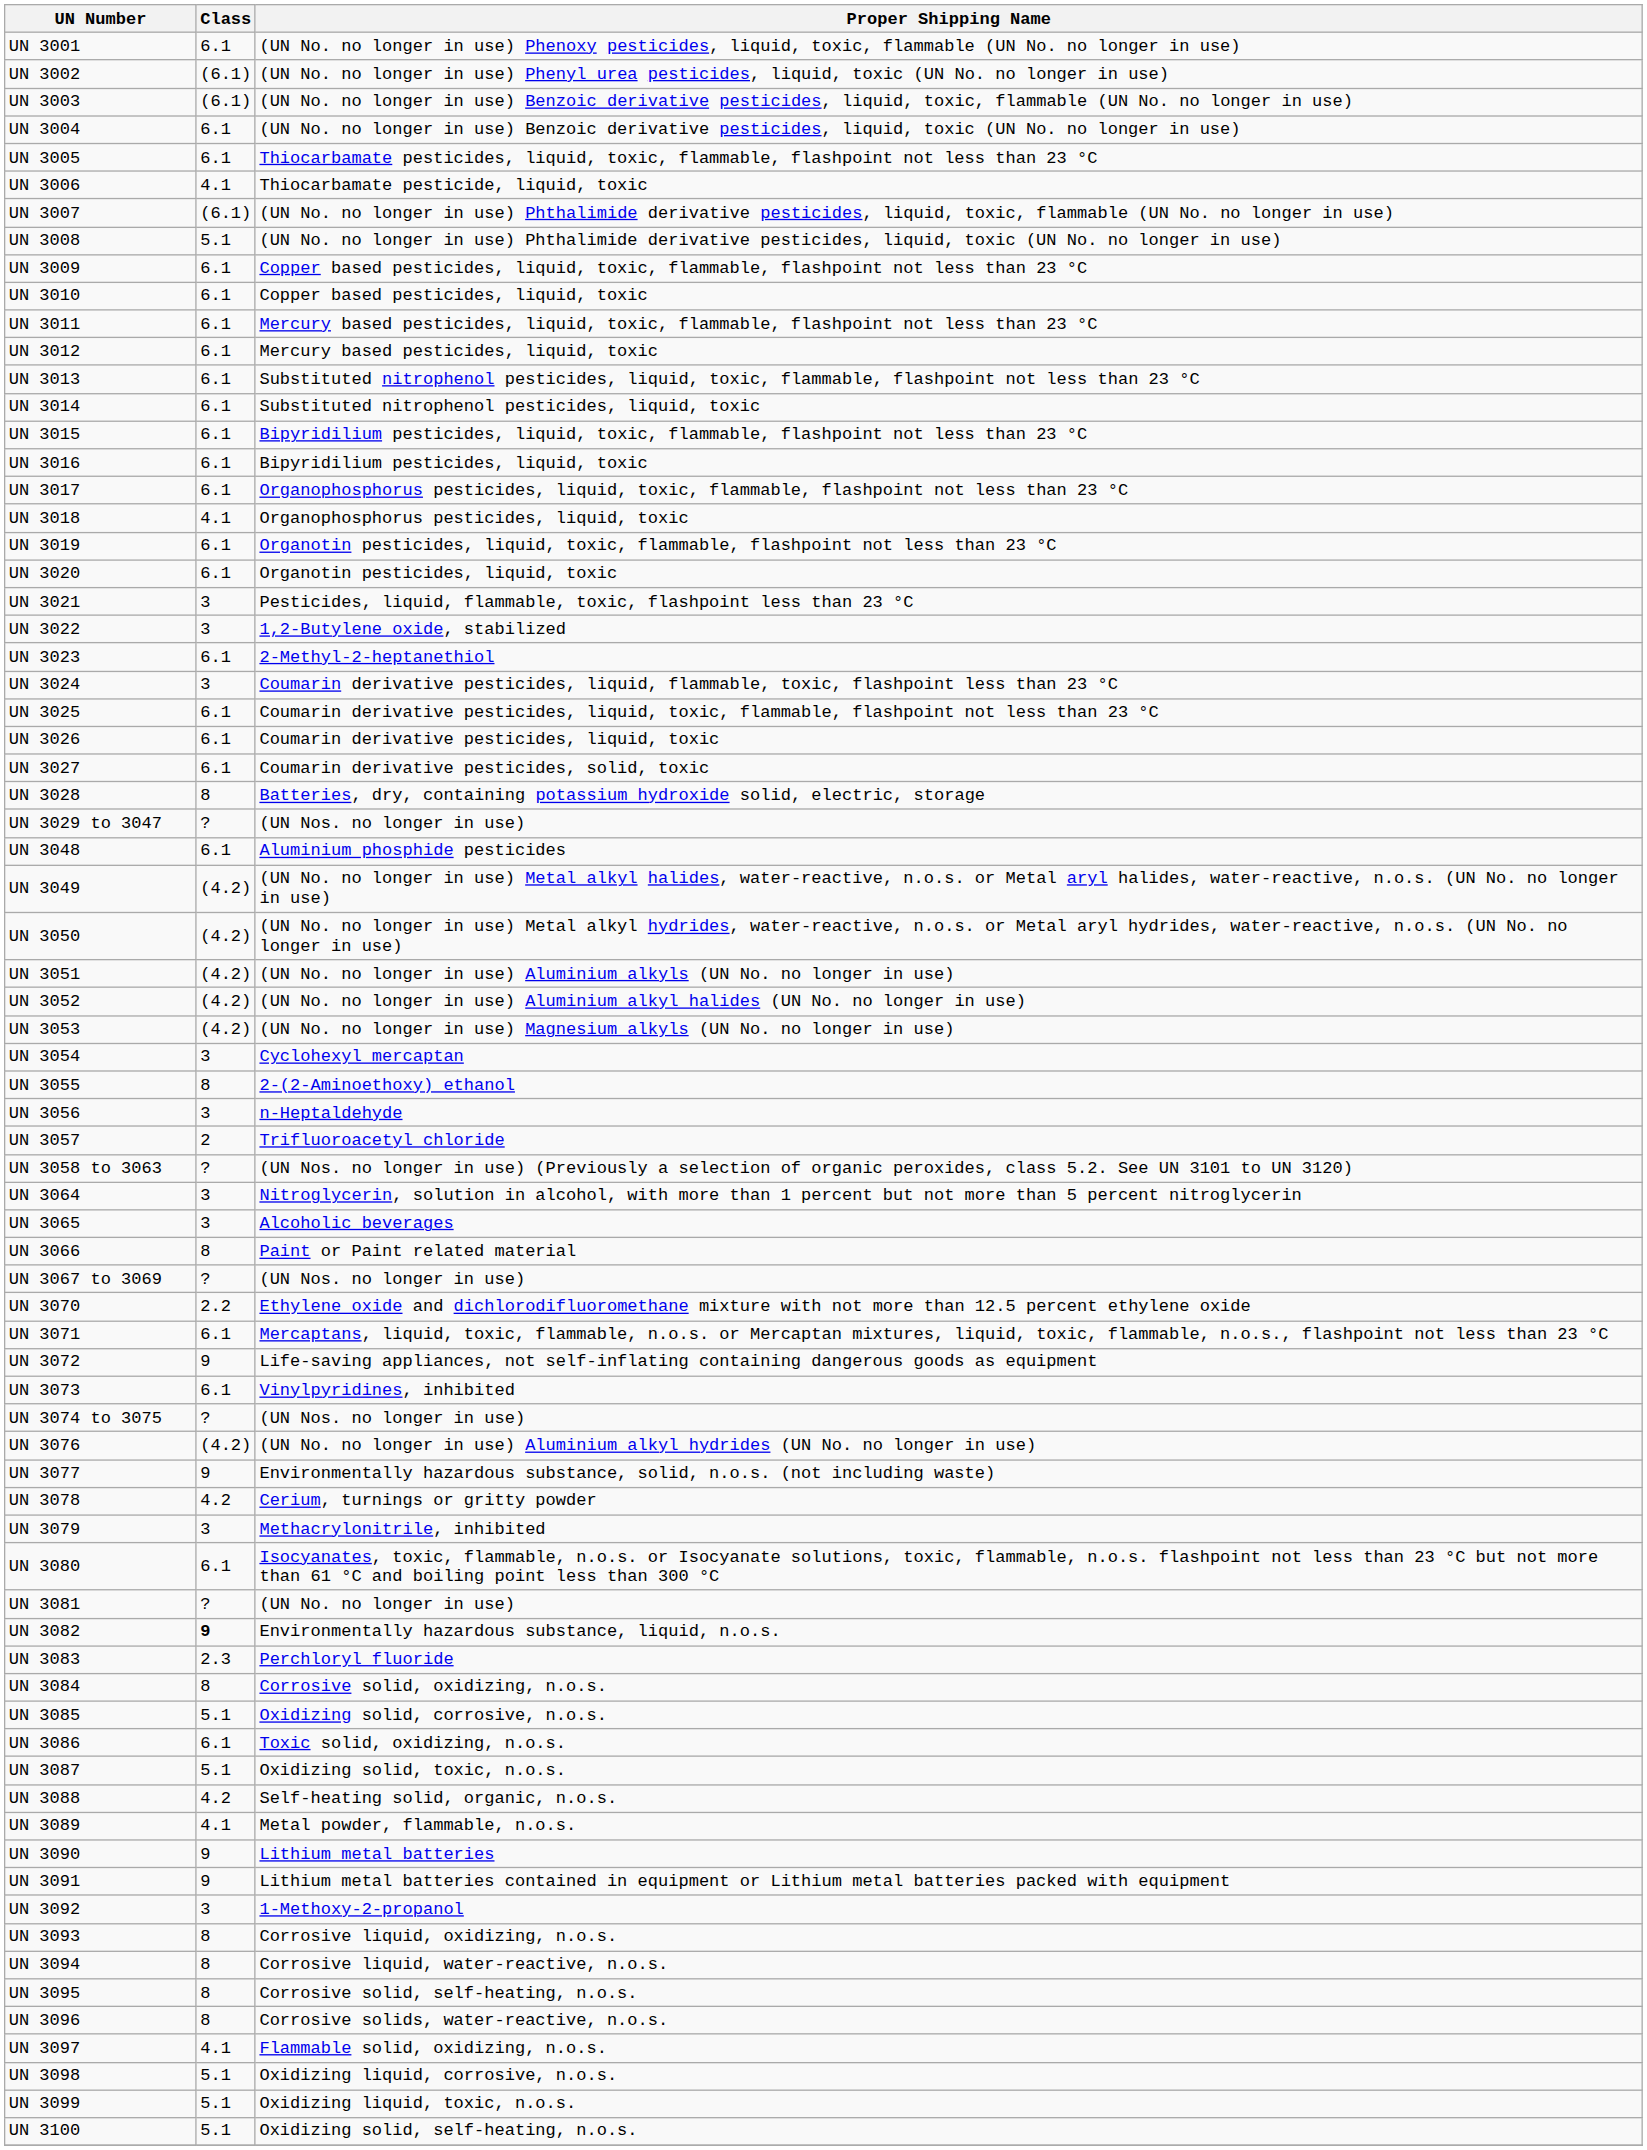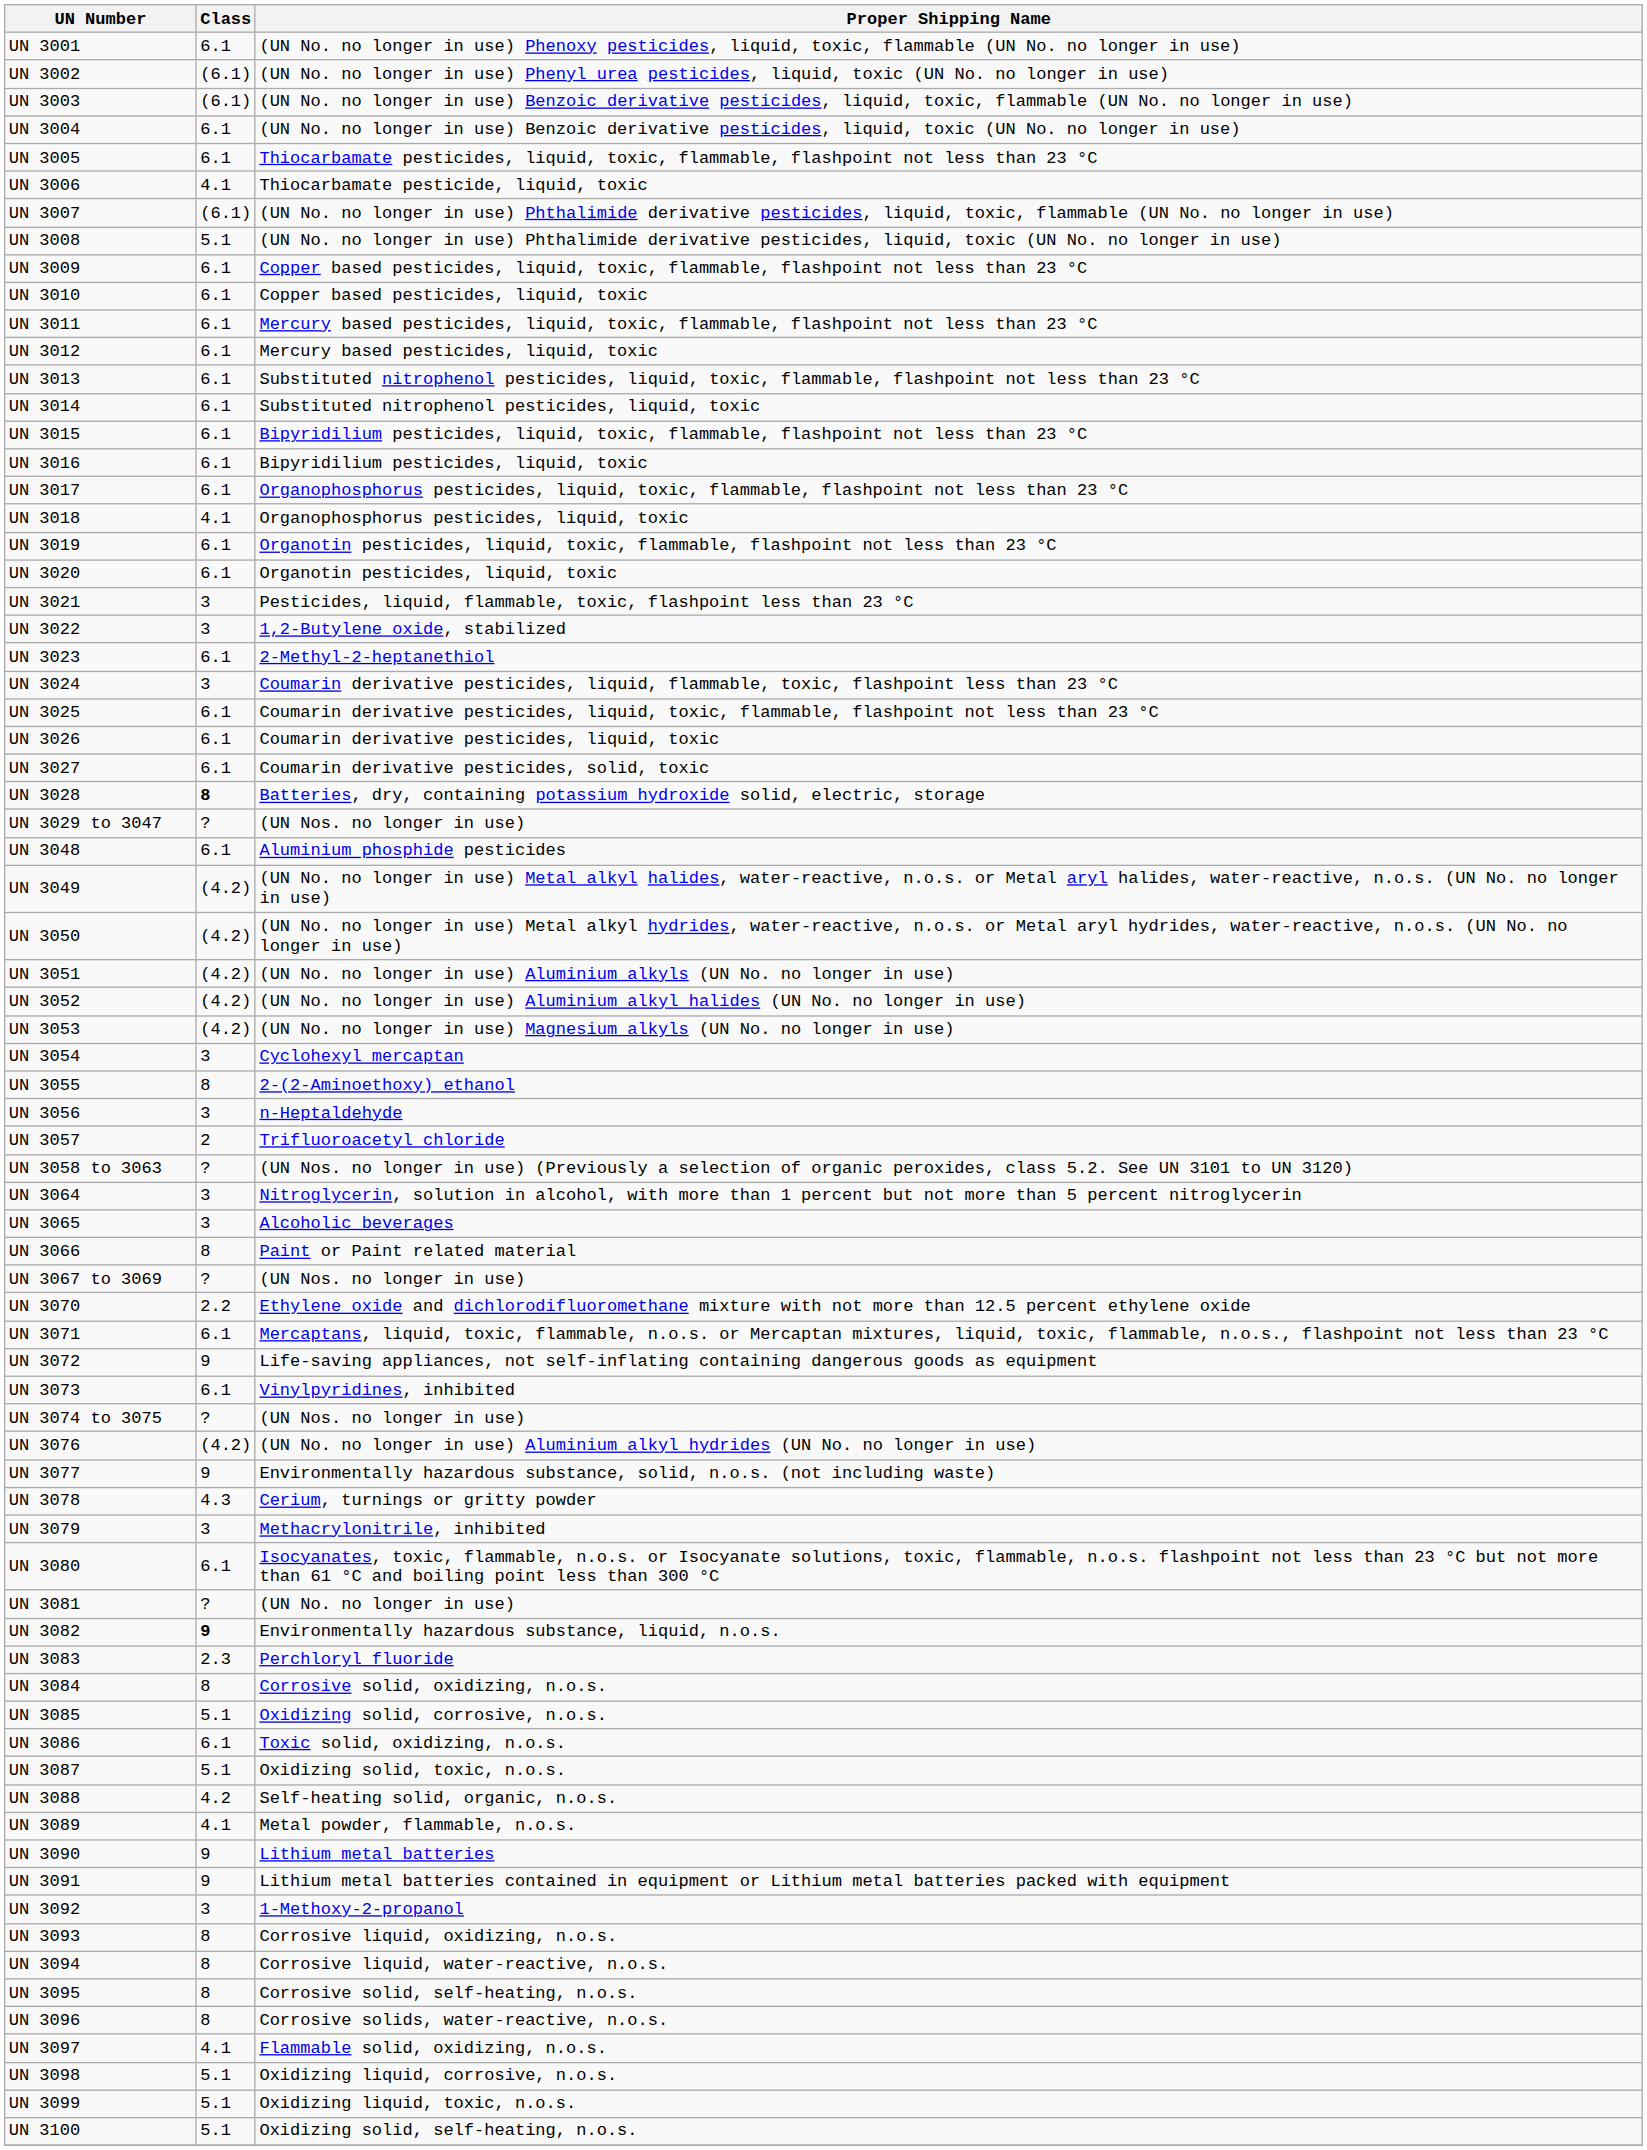UN 3028 | Class: normal -> bold
UN 3078 | Class: 4.2 -> 4.3
